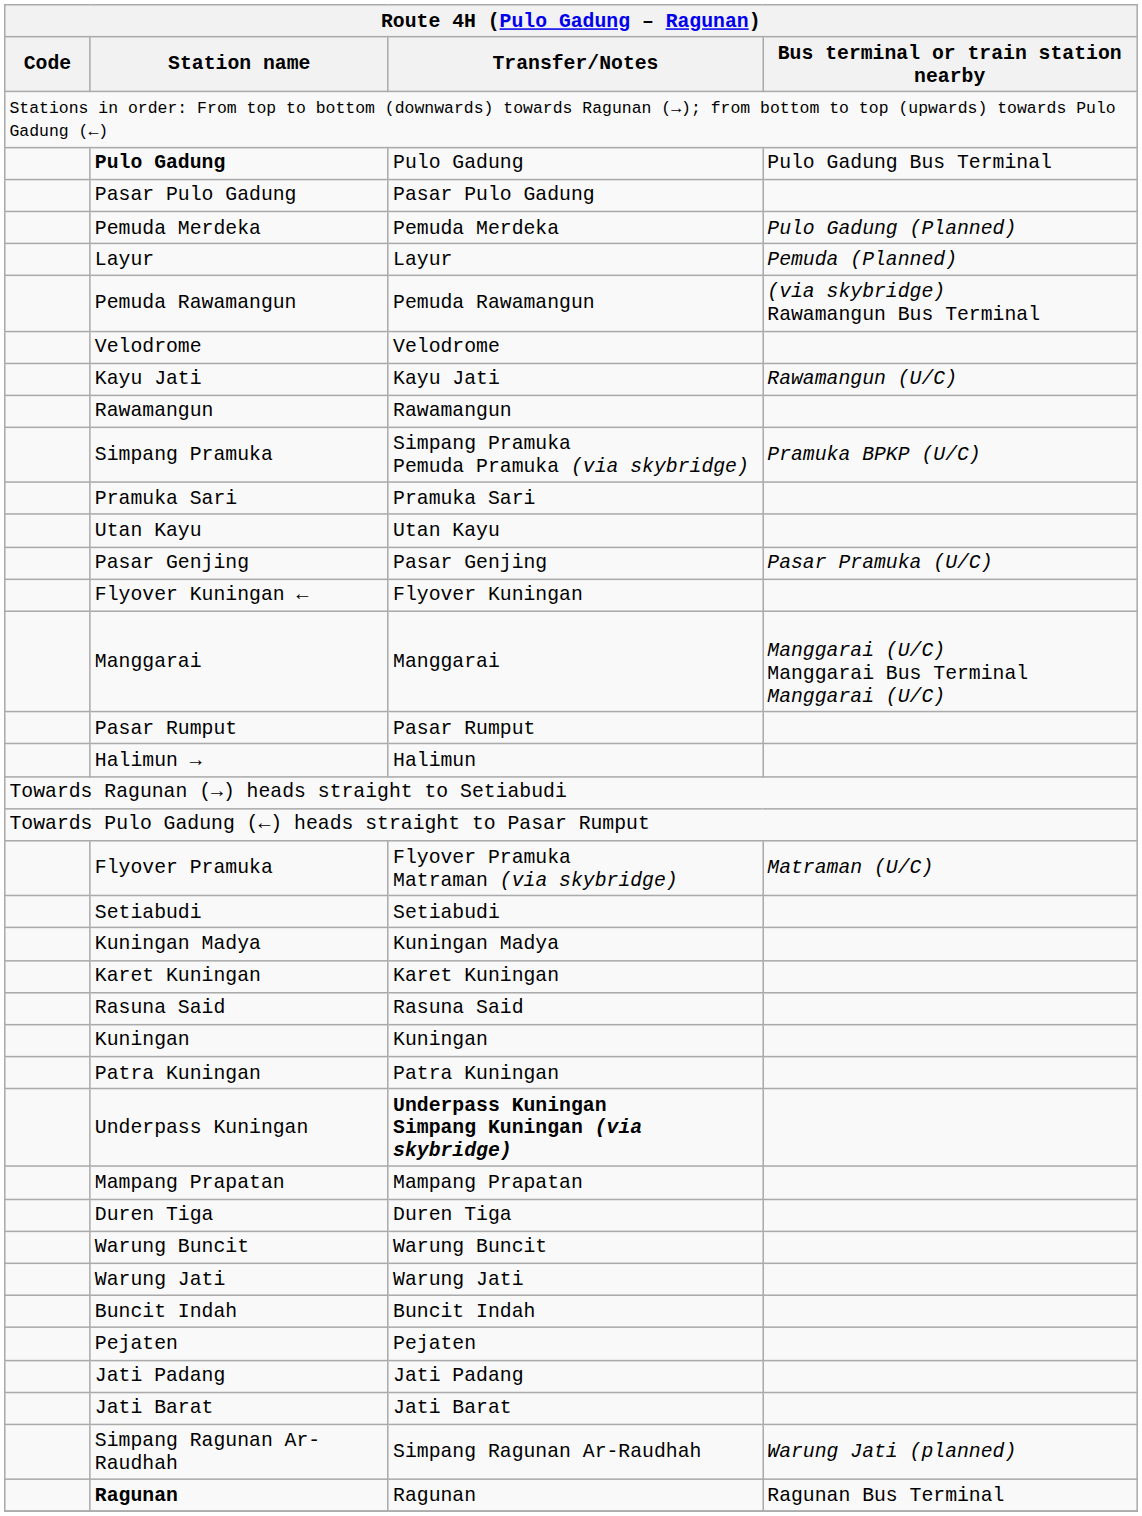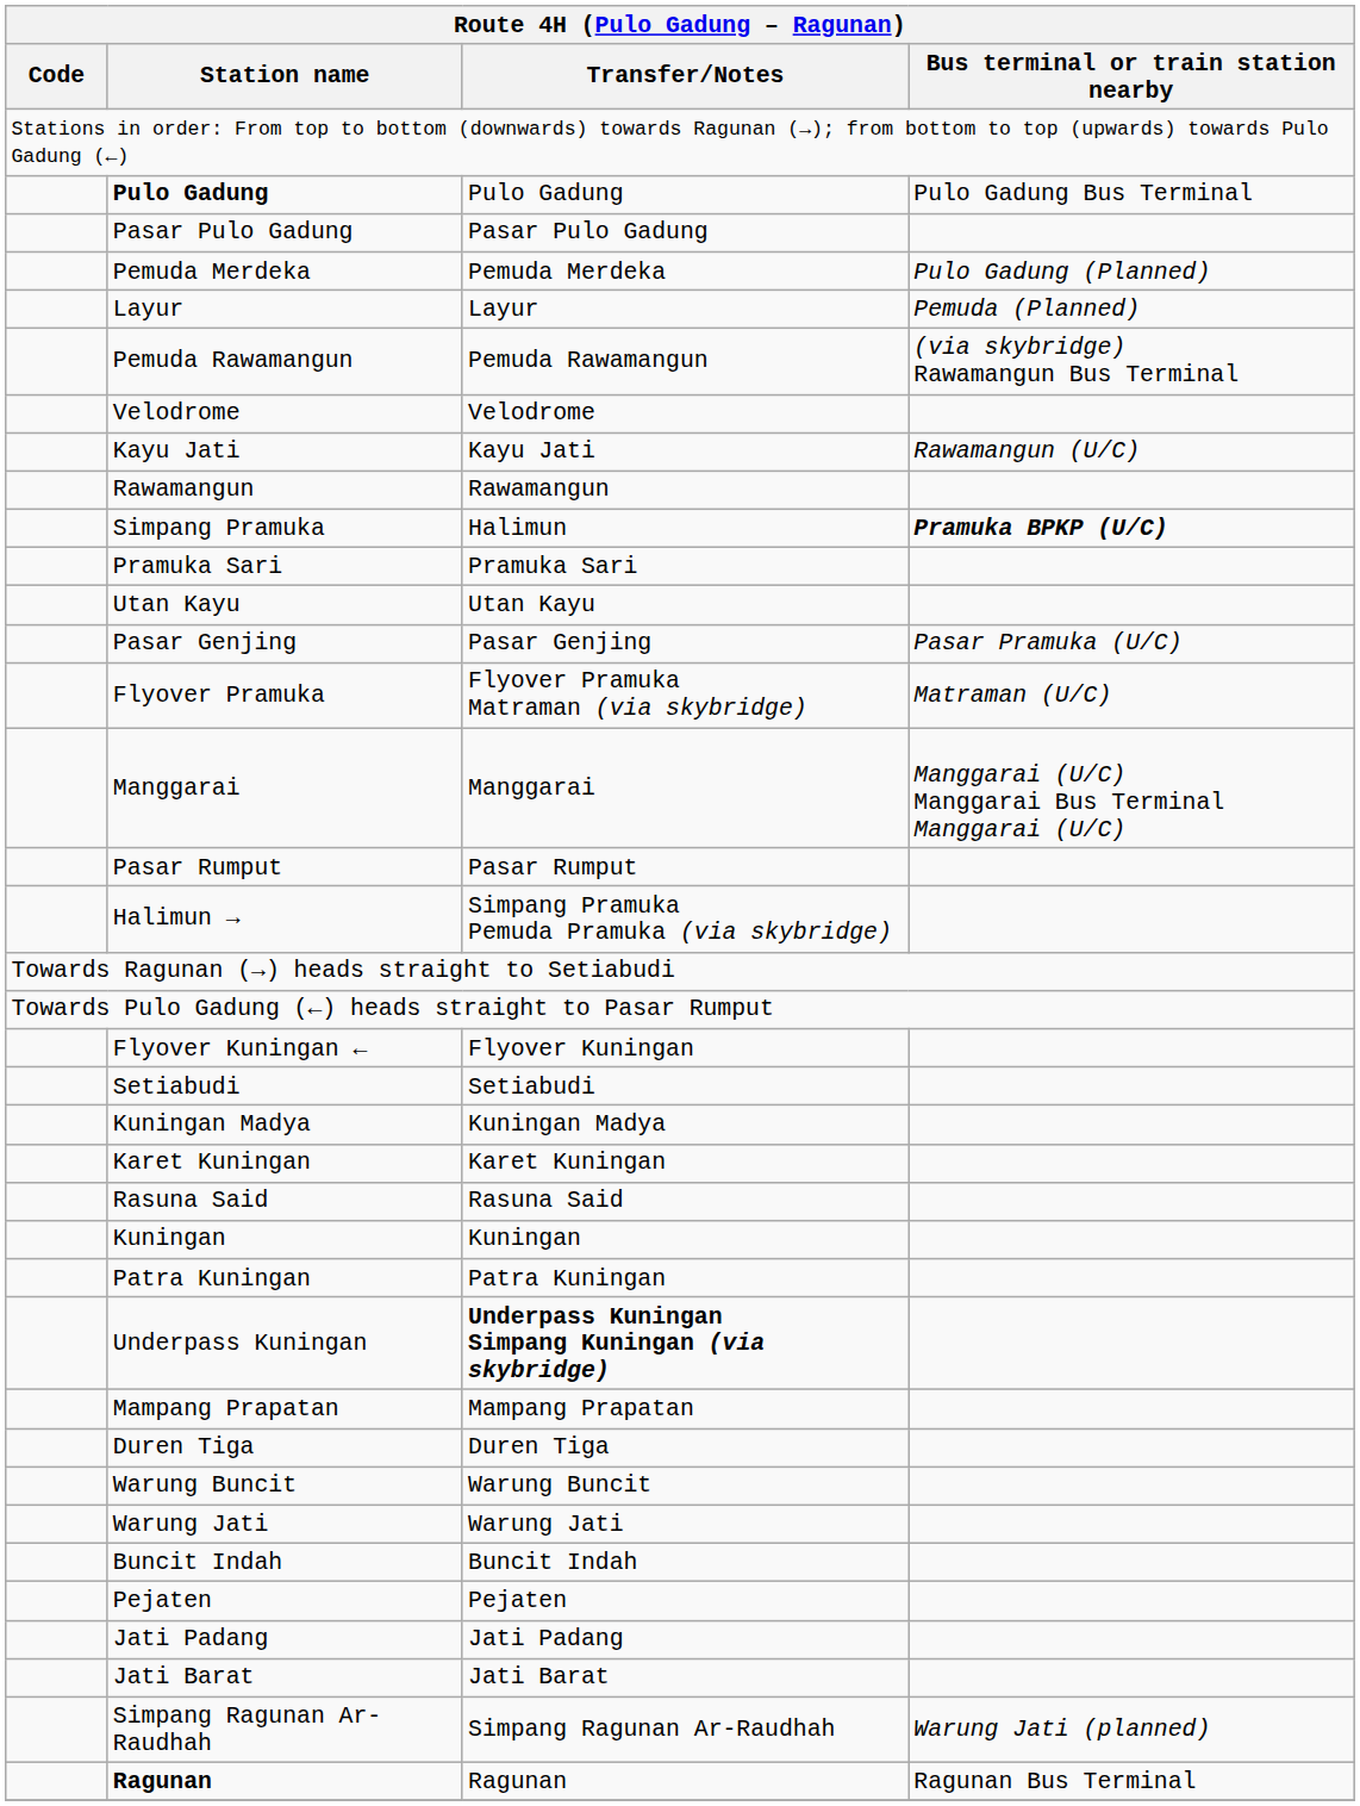Simpang Pramuka | Transfer/Notes: Simpang Pramuka Pemuda Pramuka (via skybridge) -> Halimun
Simpang Pramuka | Bus terminal or train station nearby: normal -> bold
rows swapped: Flyover Pramuka <-> Flyover Kuningan ←
Halimun → | Transfer/Notes: Halimun -> Simpang Pramuka Pemuda Pramuka (via skybridge)
